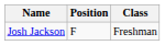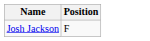- column: Class | Freshman
